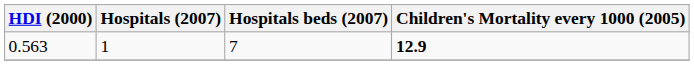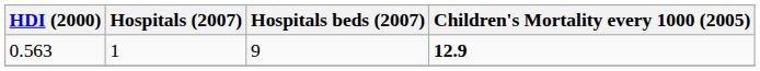0.563 | Hospitals beds (2007): 7 -> 9
